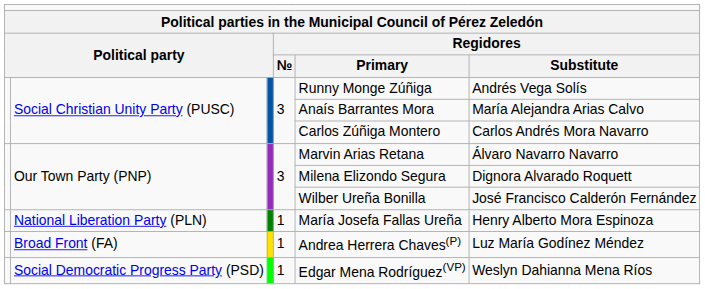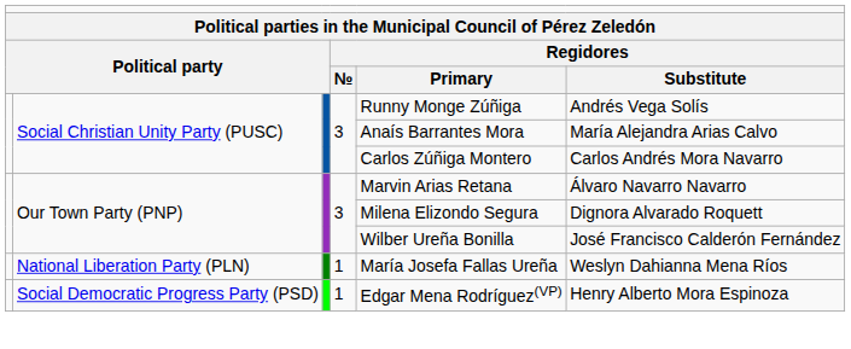National Liberation Party (PLN) | column 6: Henry Alberto Mora Espinoza -> Weslyn Dahianna Mena Ríos
- row: Broad Front (FA) | 1 | Andrea Herrera Chaves(P) | Luz María Godínez Méndez
Social Democratic Progress Party (PSD) | column 6: Weslyn Dahianna Mena Ríos -> Henry Alberto Mora Espinoza
